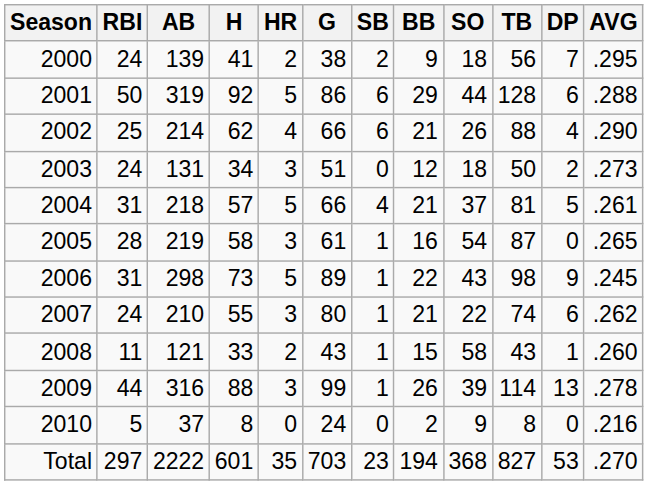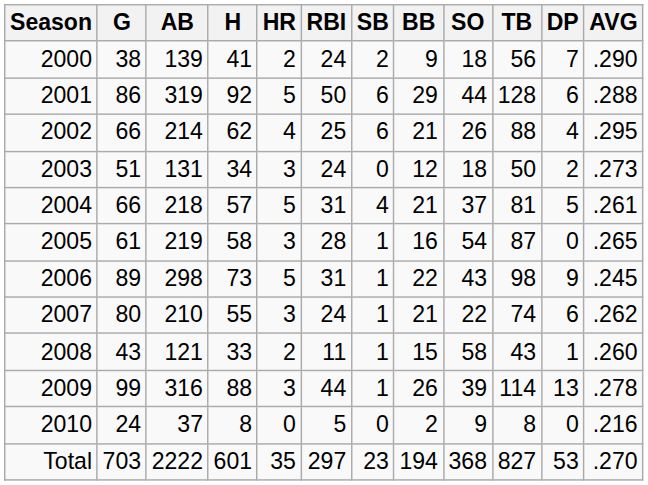columns swapped: G <-> RBI
2000 | AVG: .295 -> .290
2002 | AVG: .290 -> .295
